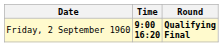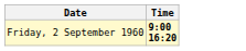- column: Round | Qualifying Final
